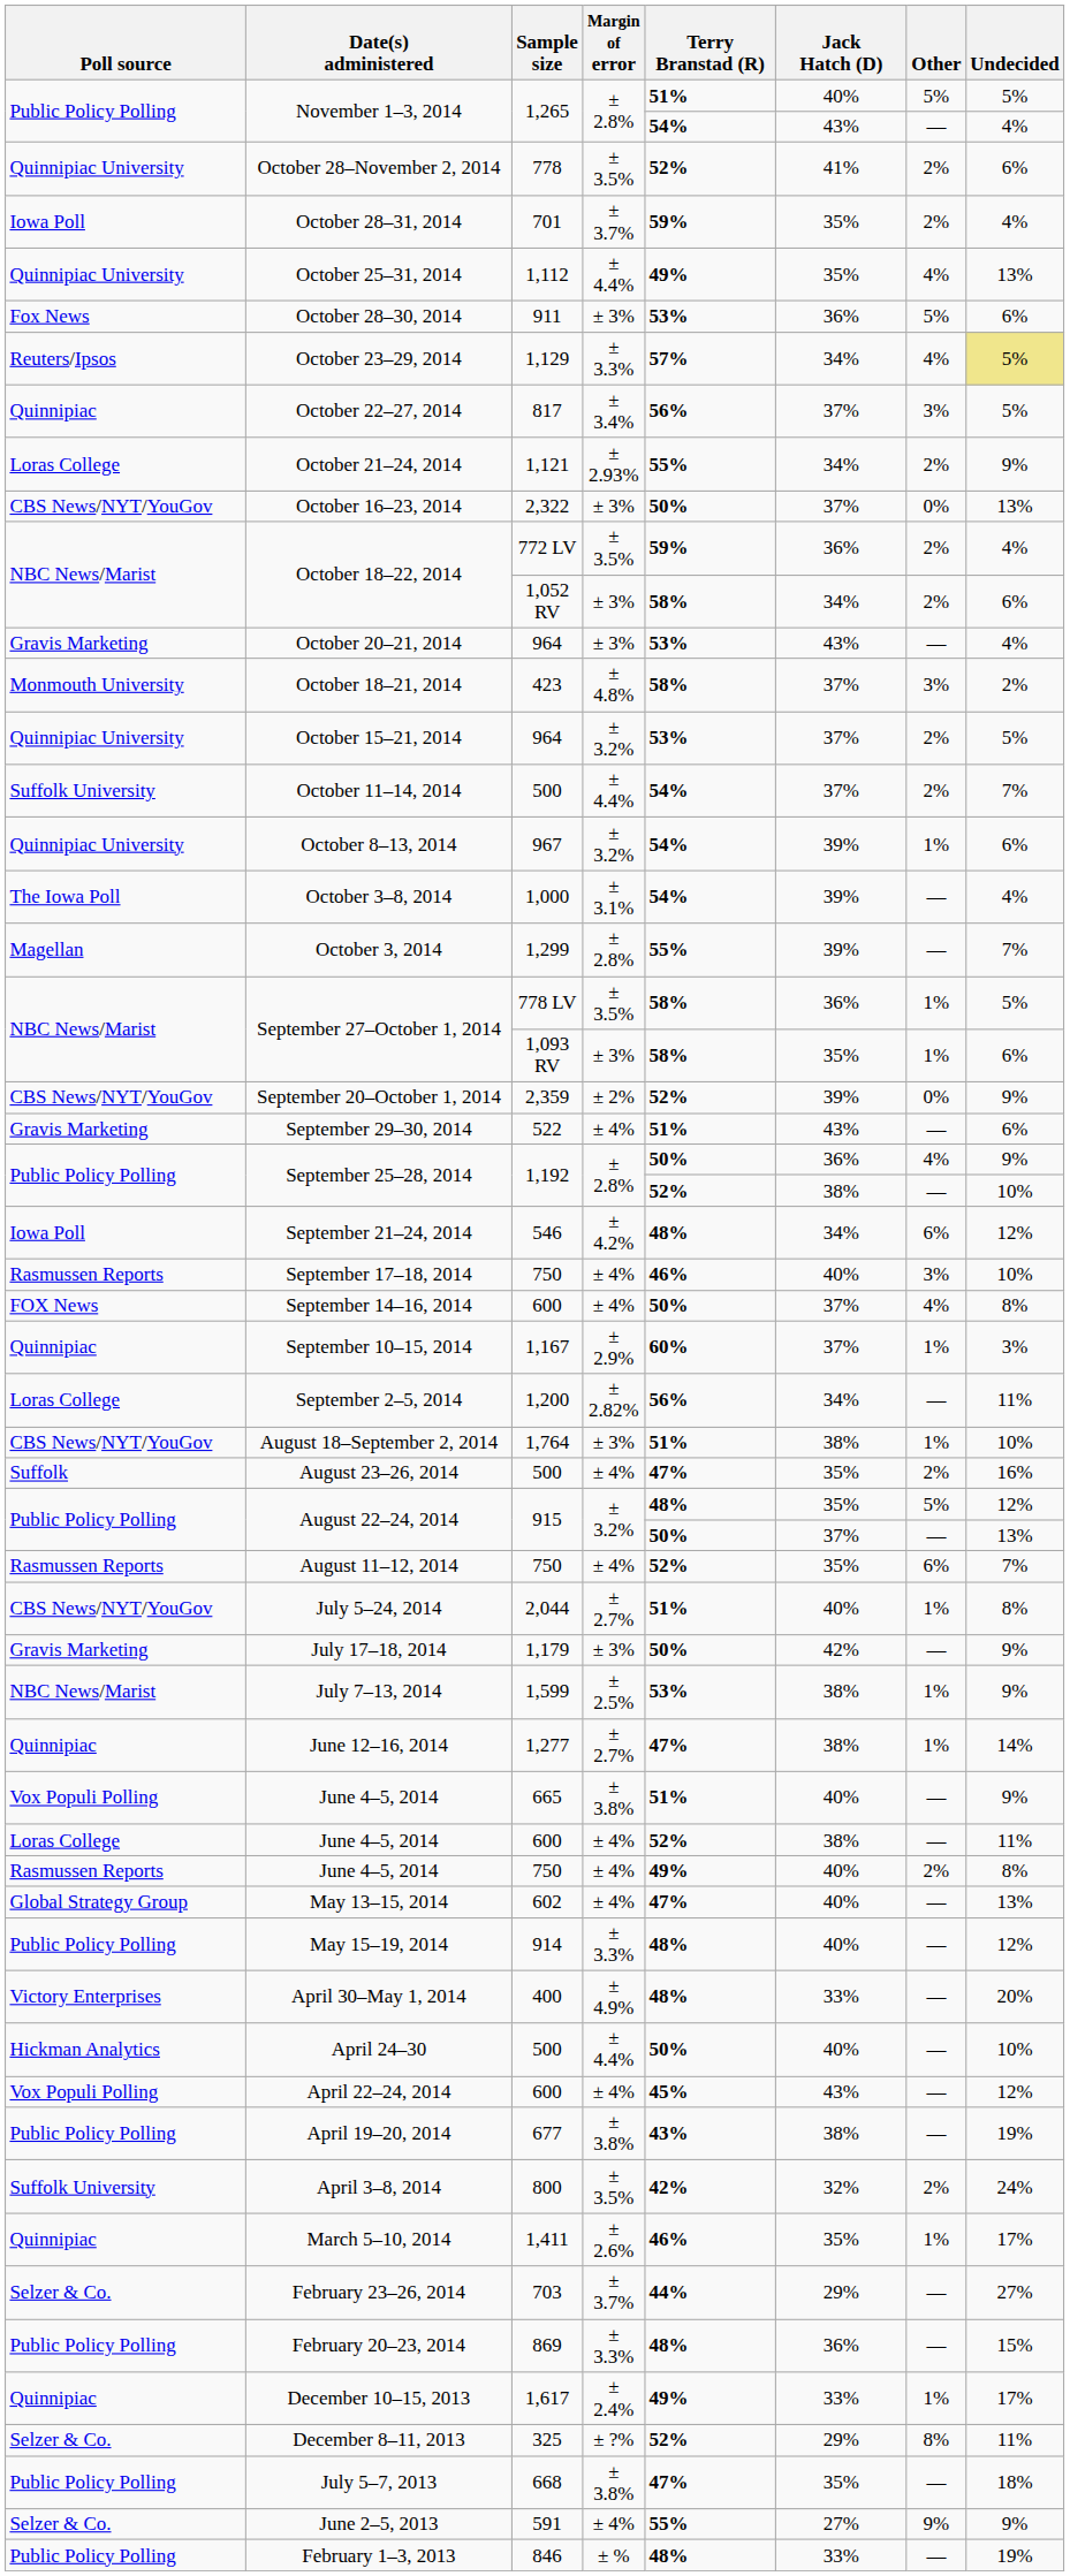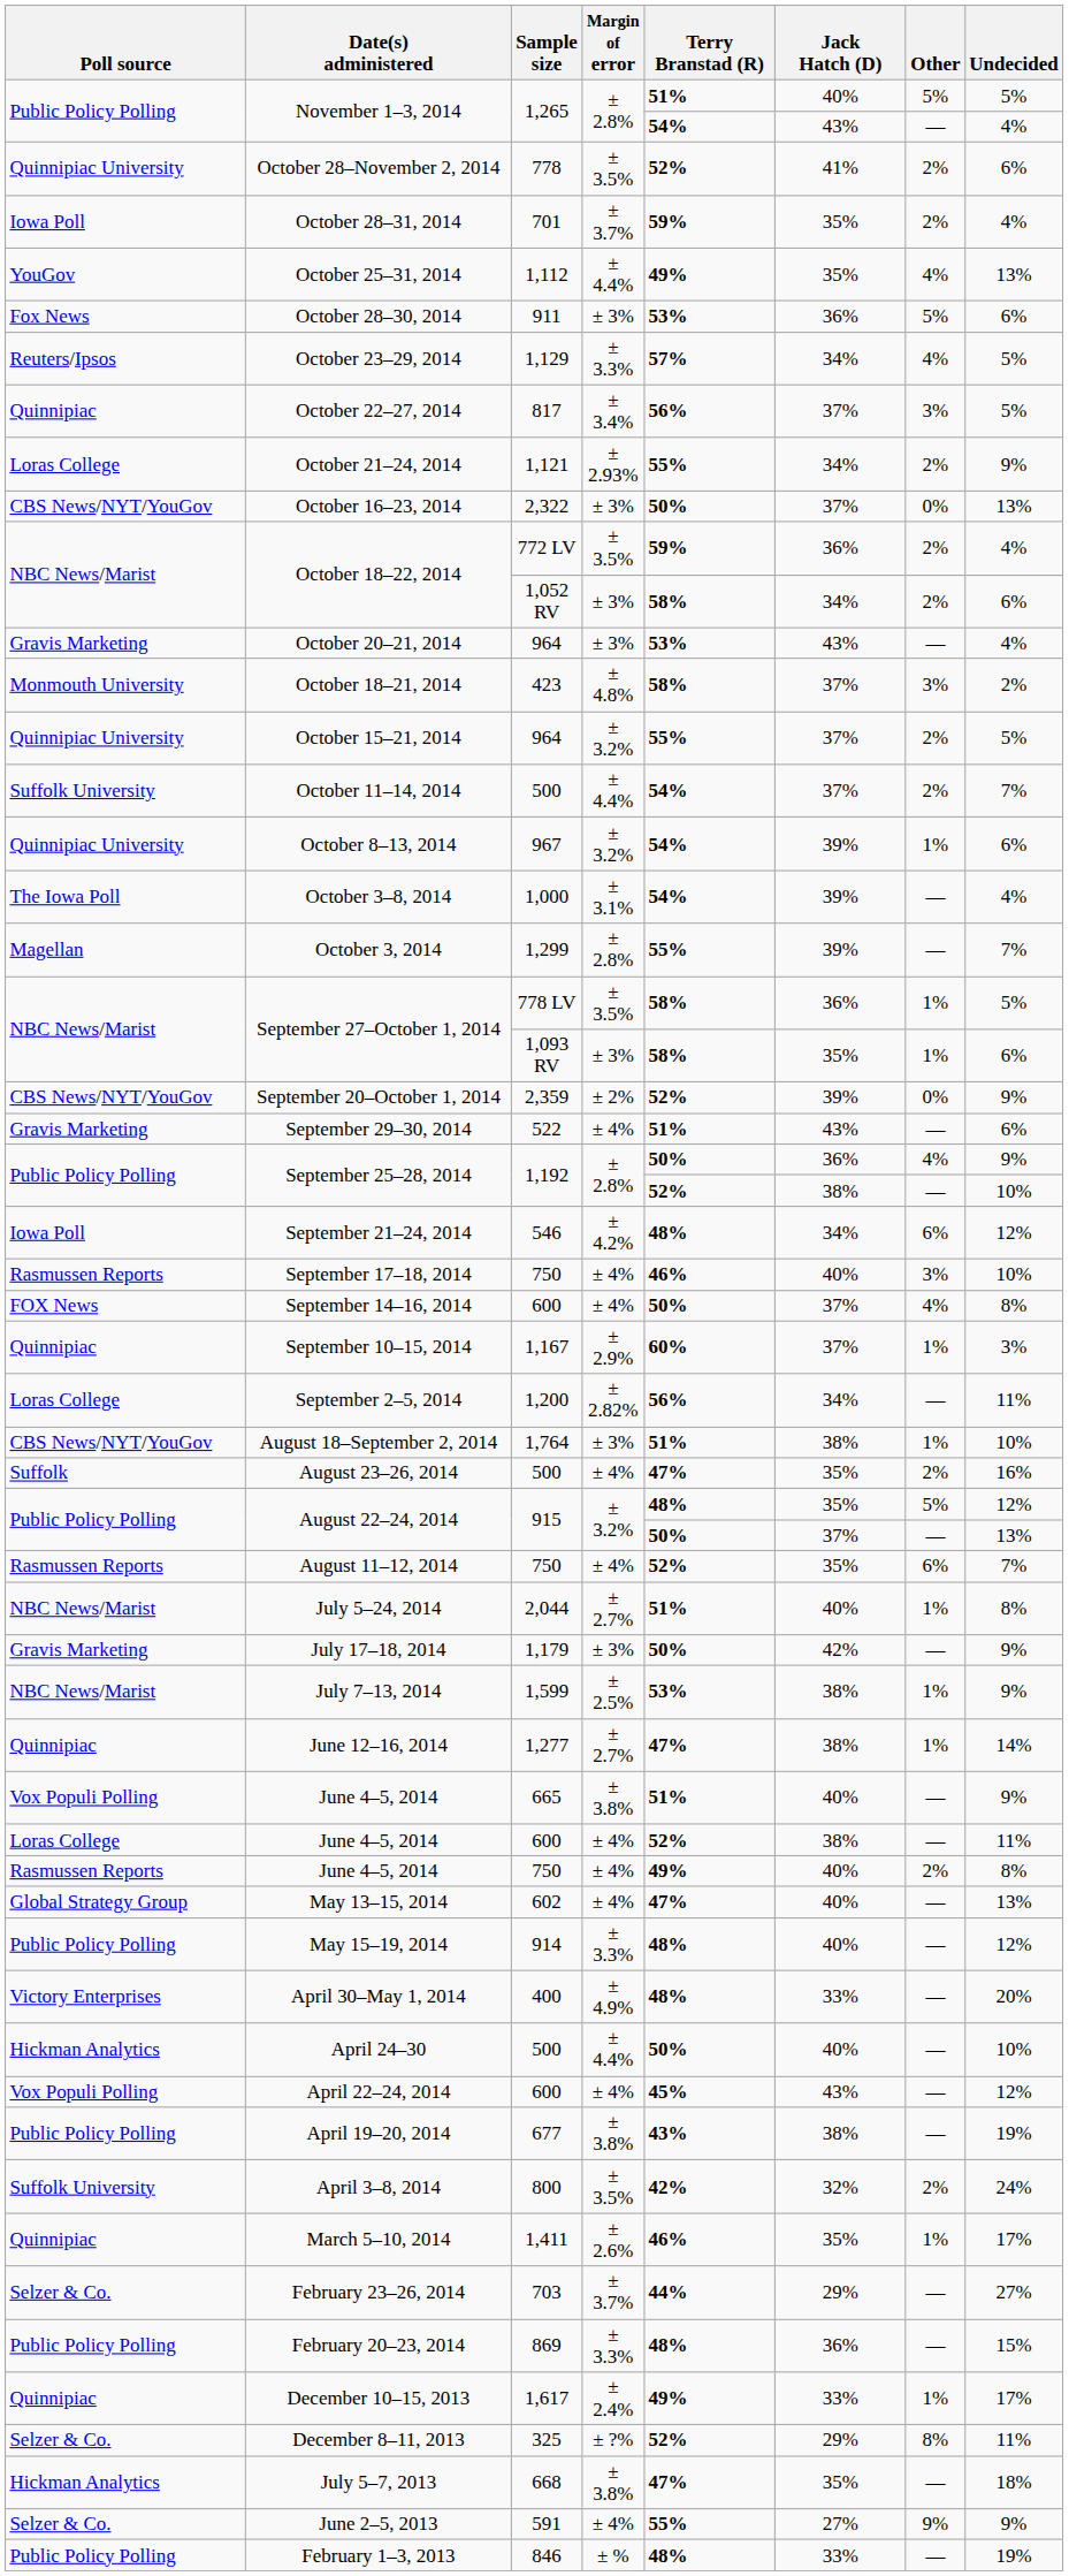October 25–31, 2014 | Poll source: Quinnipiac University -> YouGov
October 23–29, 2014 | Undecided: khaki background -> no background
October 15–21, 2014 | Terry Branstad (R): 53% -> 55%
July 5–24, 2014 | Poll source: CBS News/NYT/YouGov -> NBC News/Marist
July 5–7, 2013 | Poll source: Public Policy Polling -> Hickman Analytics
